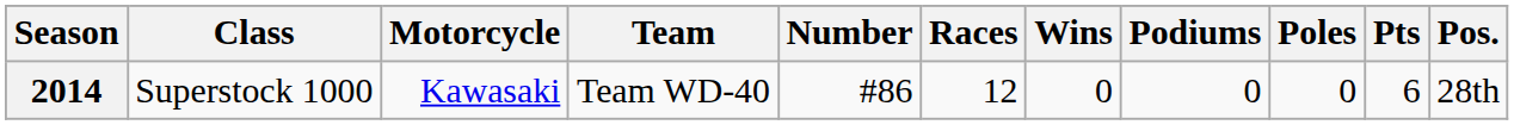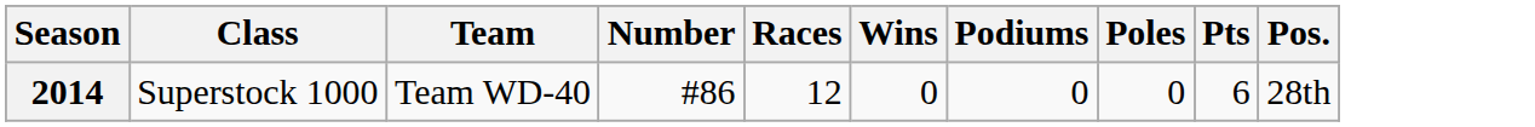- column: Motorcycle | Kawasaki
